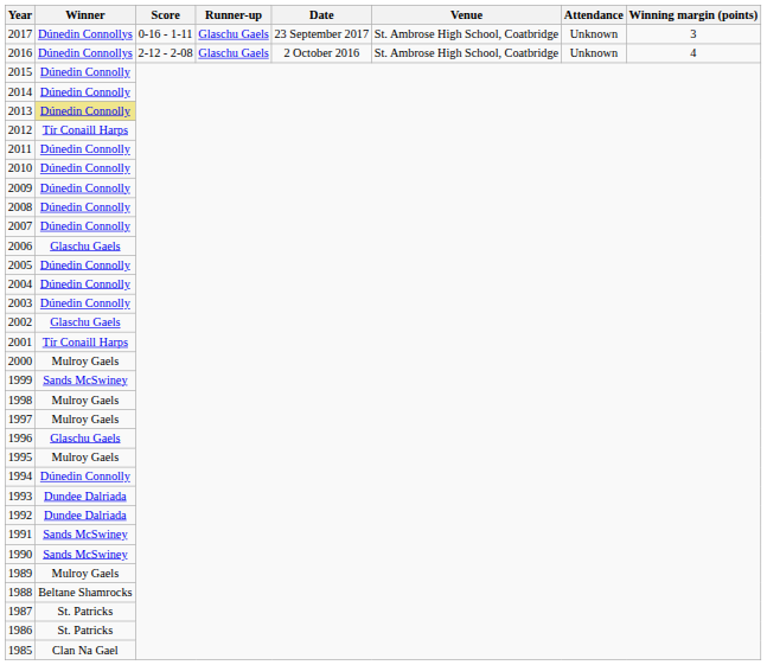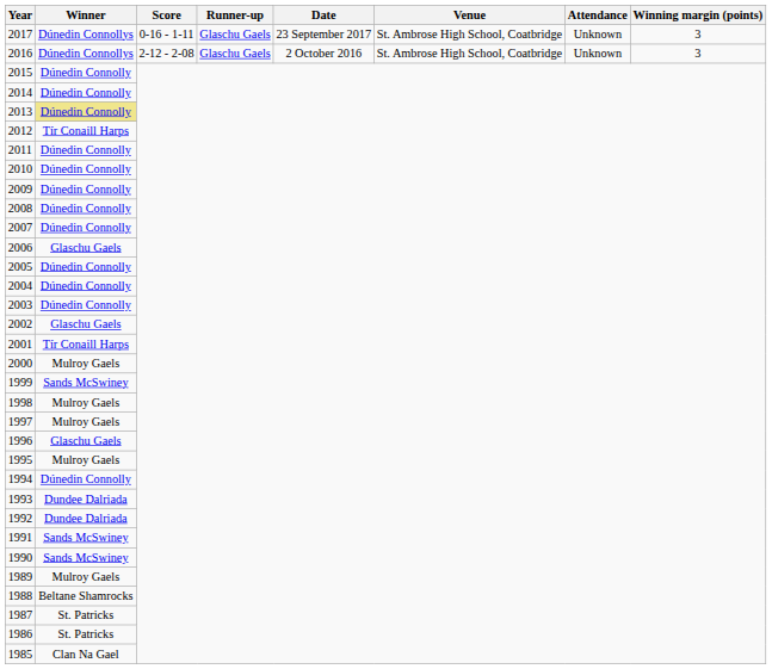2016 | Winning margin (points): 4 -> 3
